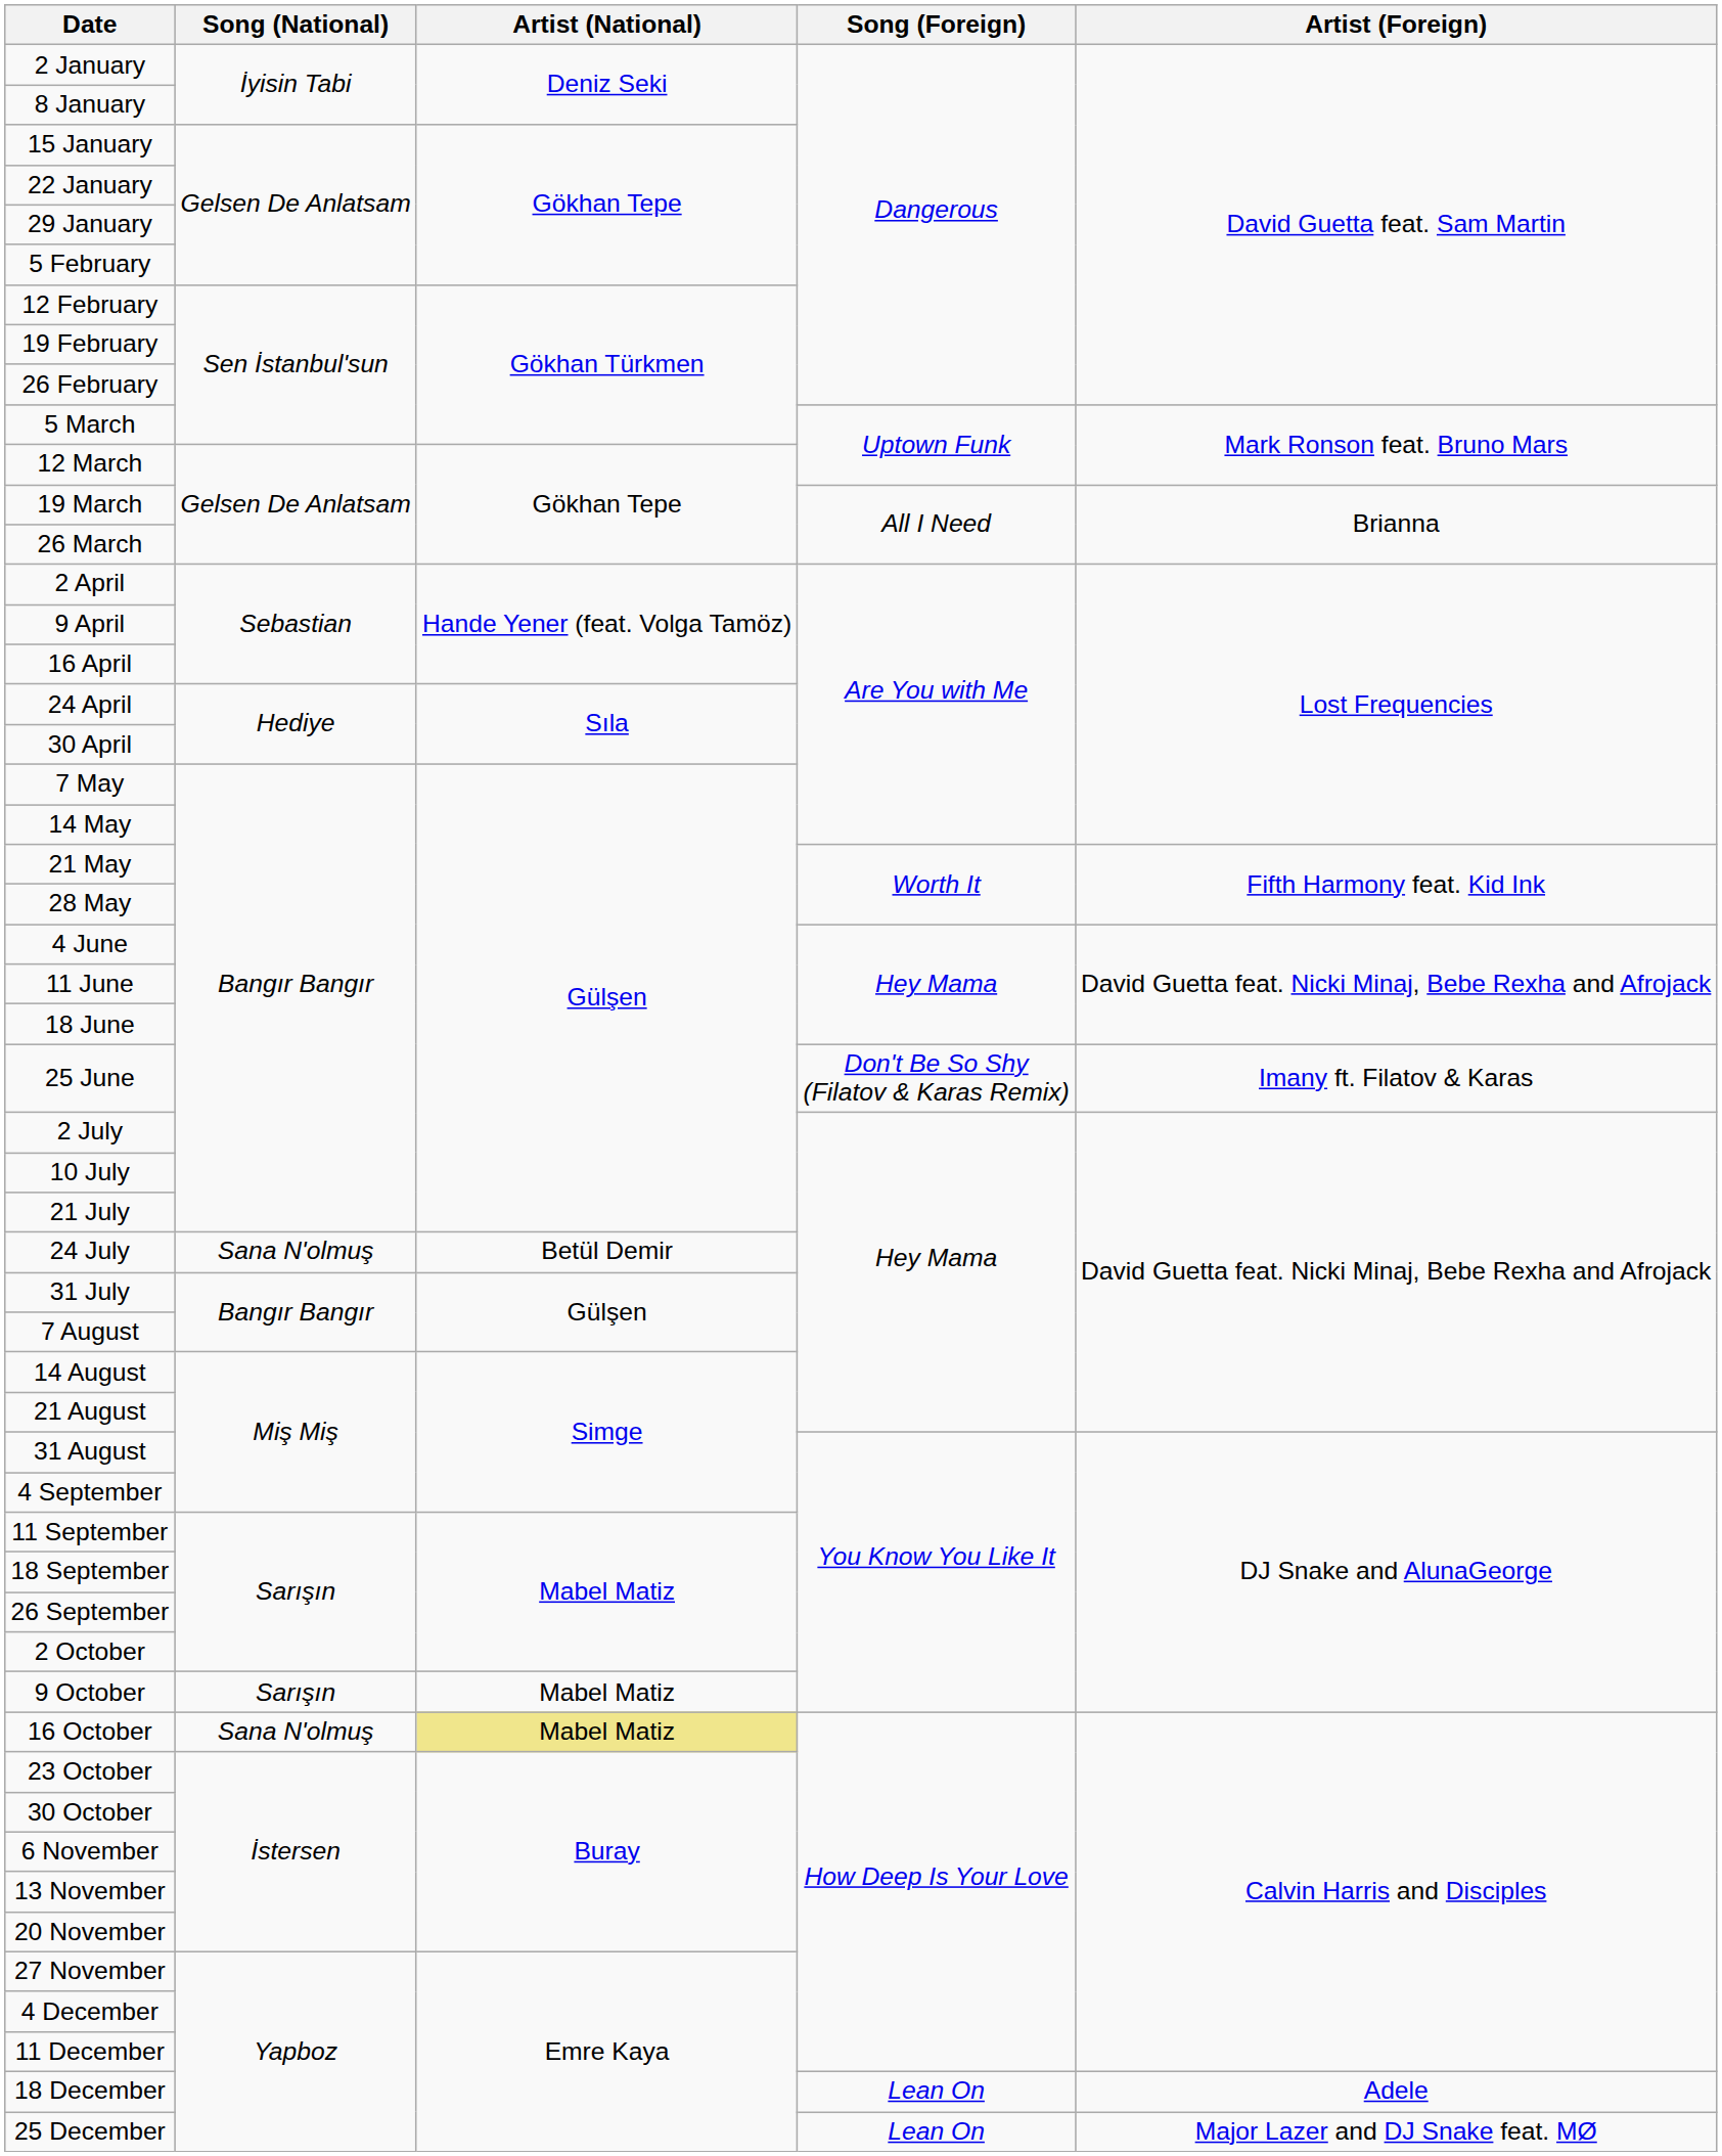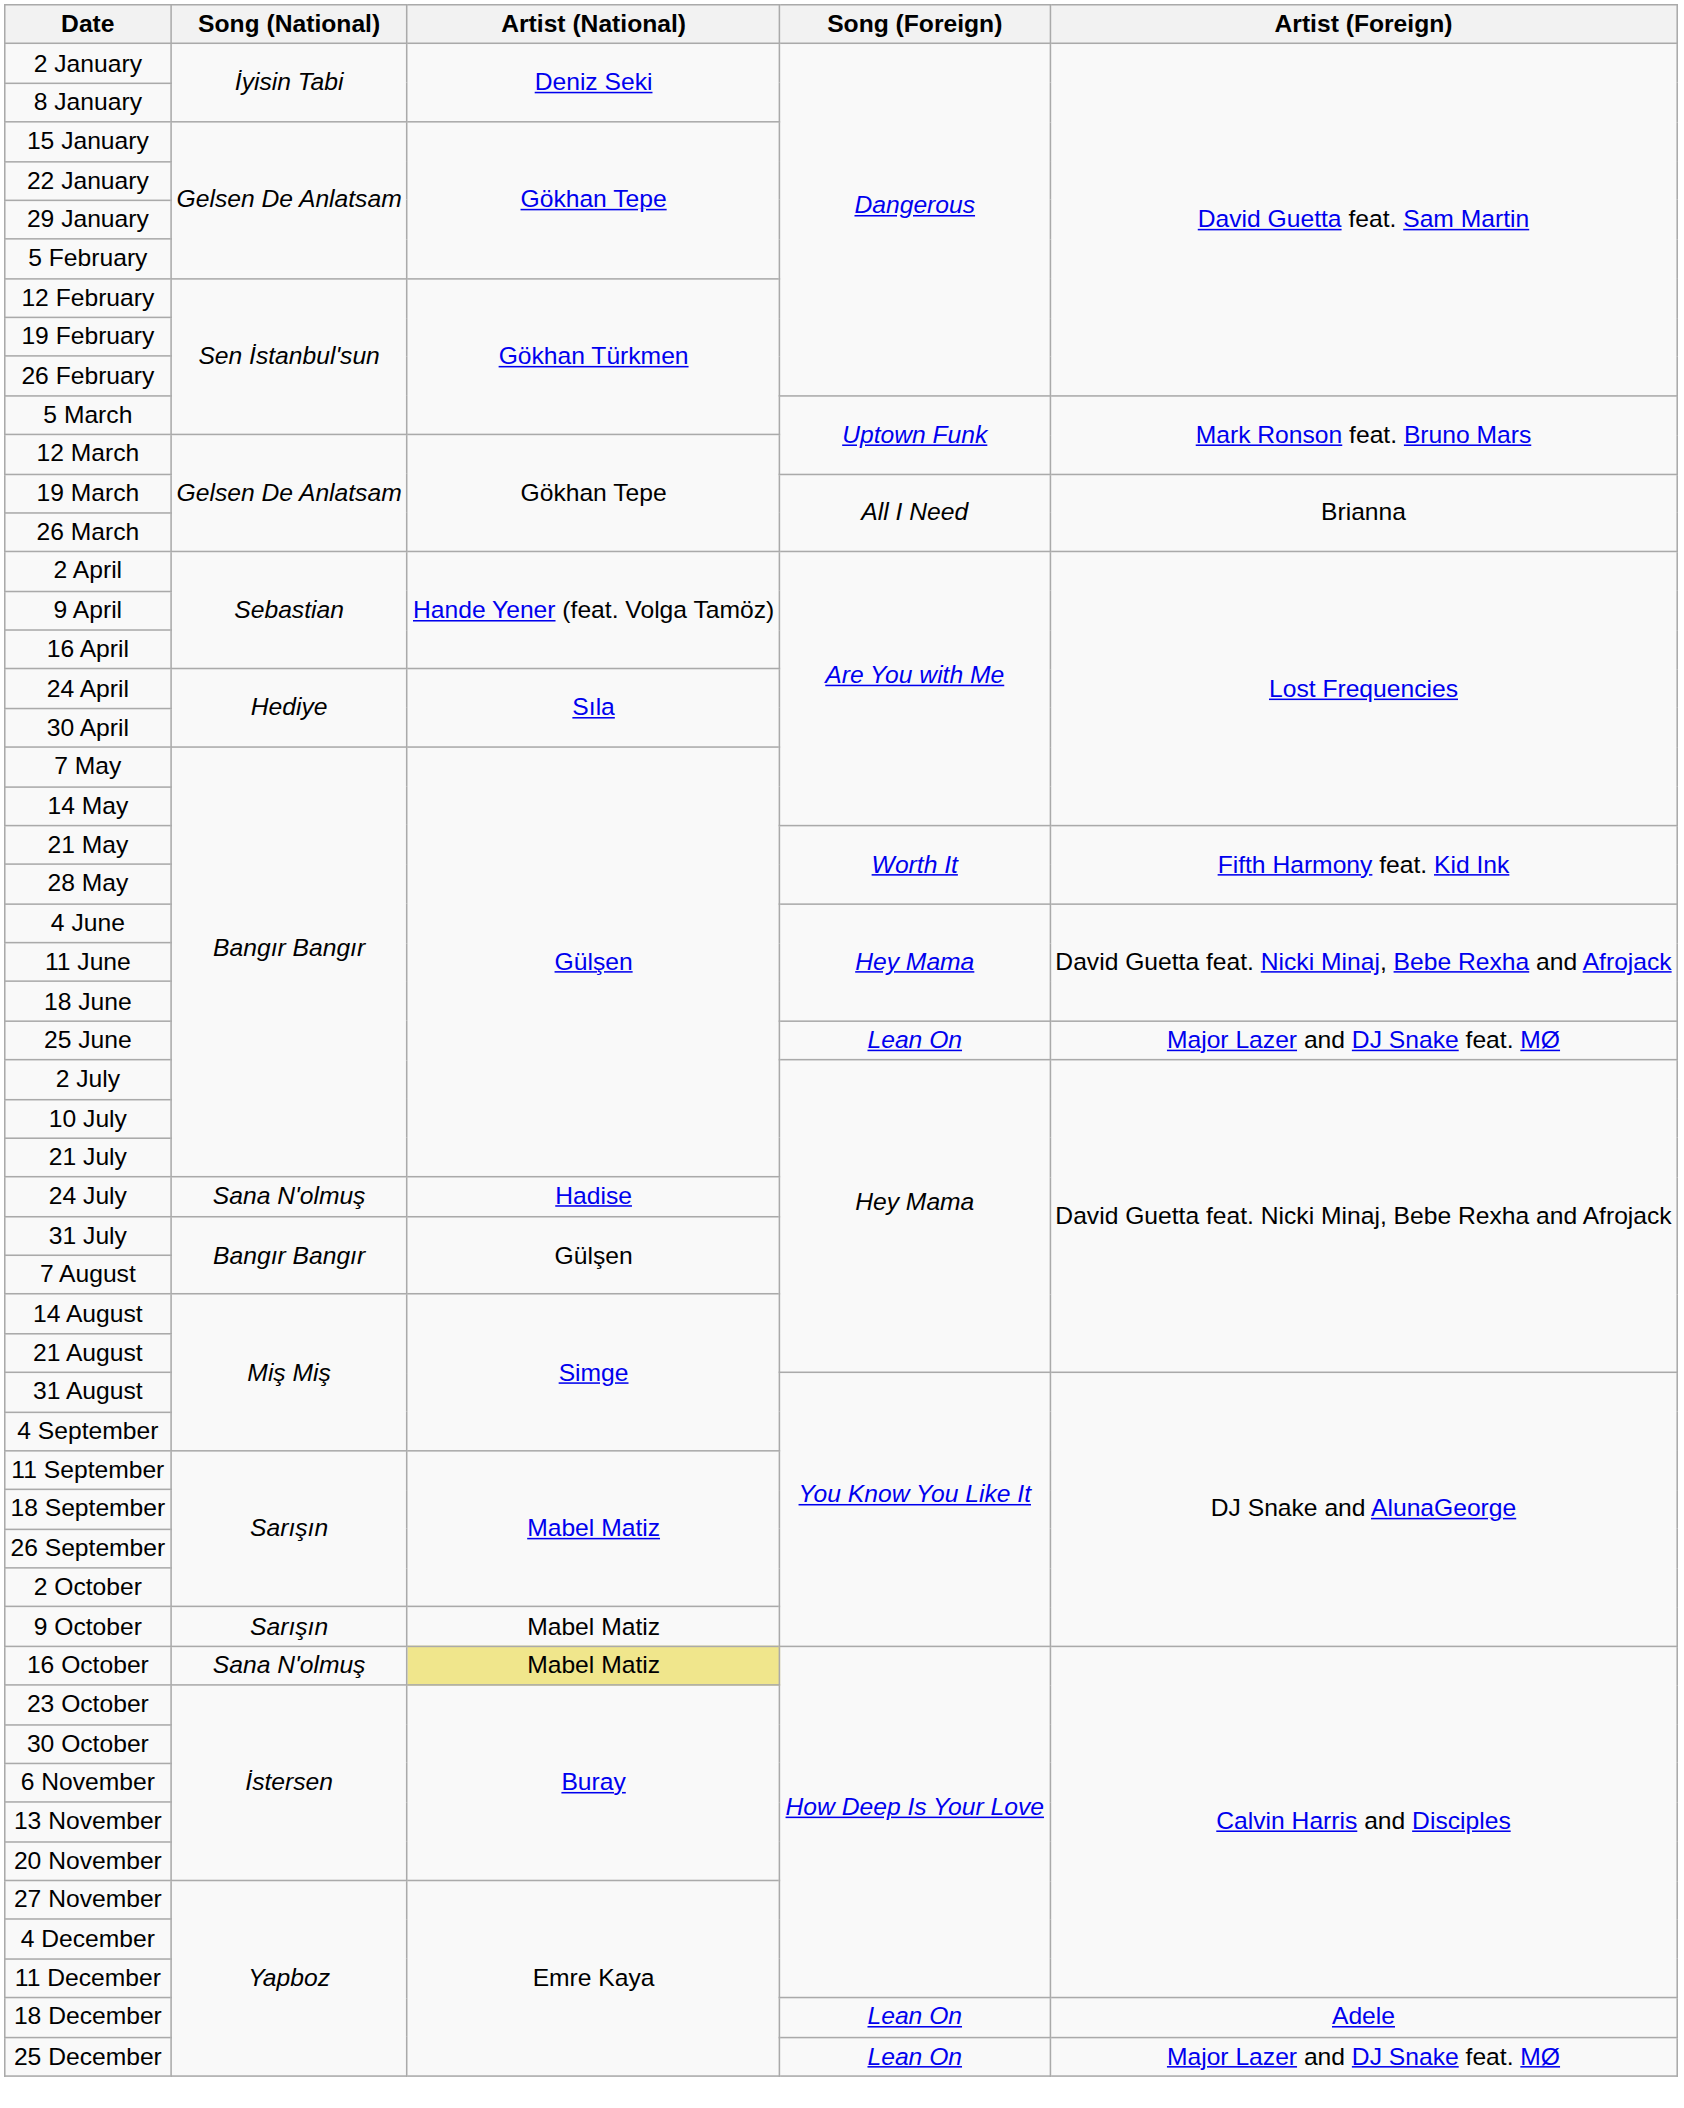25 June | Song (Foreign): Don't Be So Shy (Filatov & Karas Remix) -> Lean On
25 June | Artist (Foreign): Imany ft. Filatov & Karas -> Major Lazer and DJ Snake feat. MØ
24 July | Artist (National): Betül Demir -> Hadise
